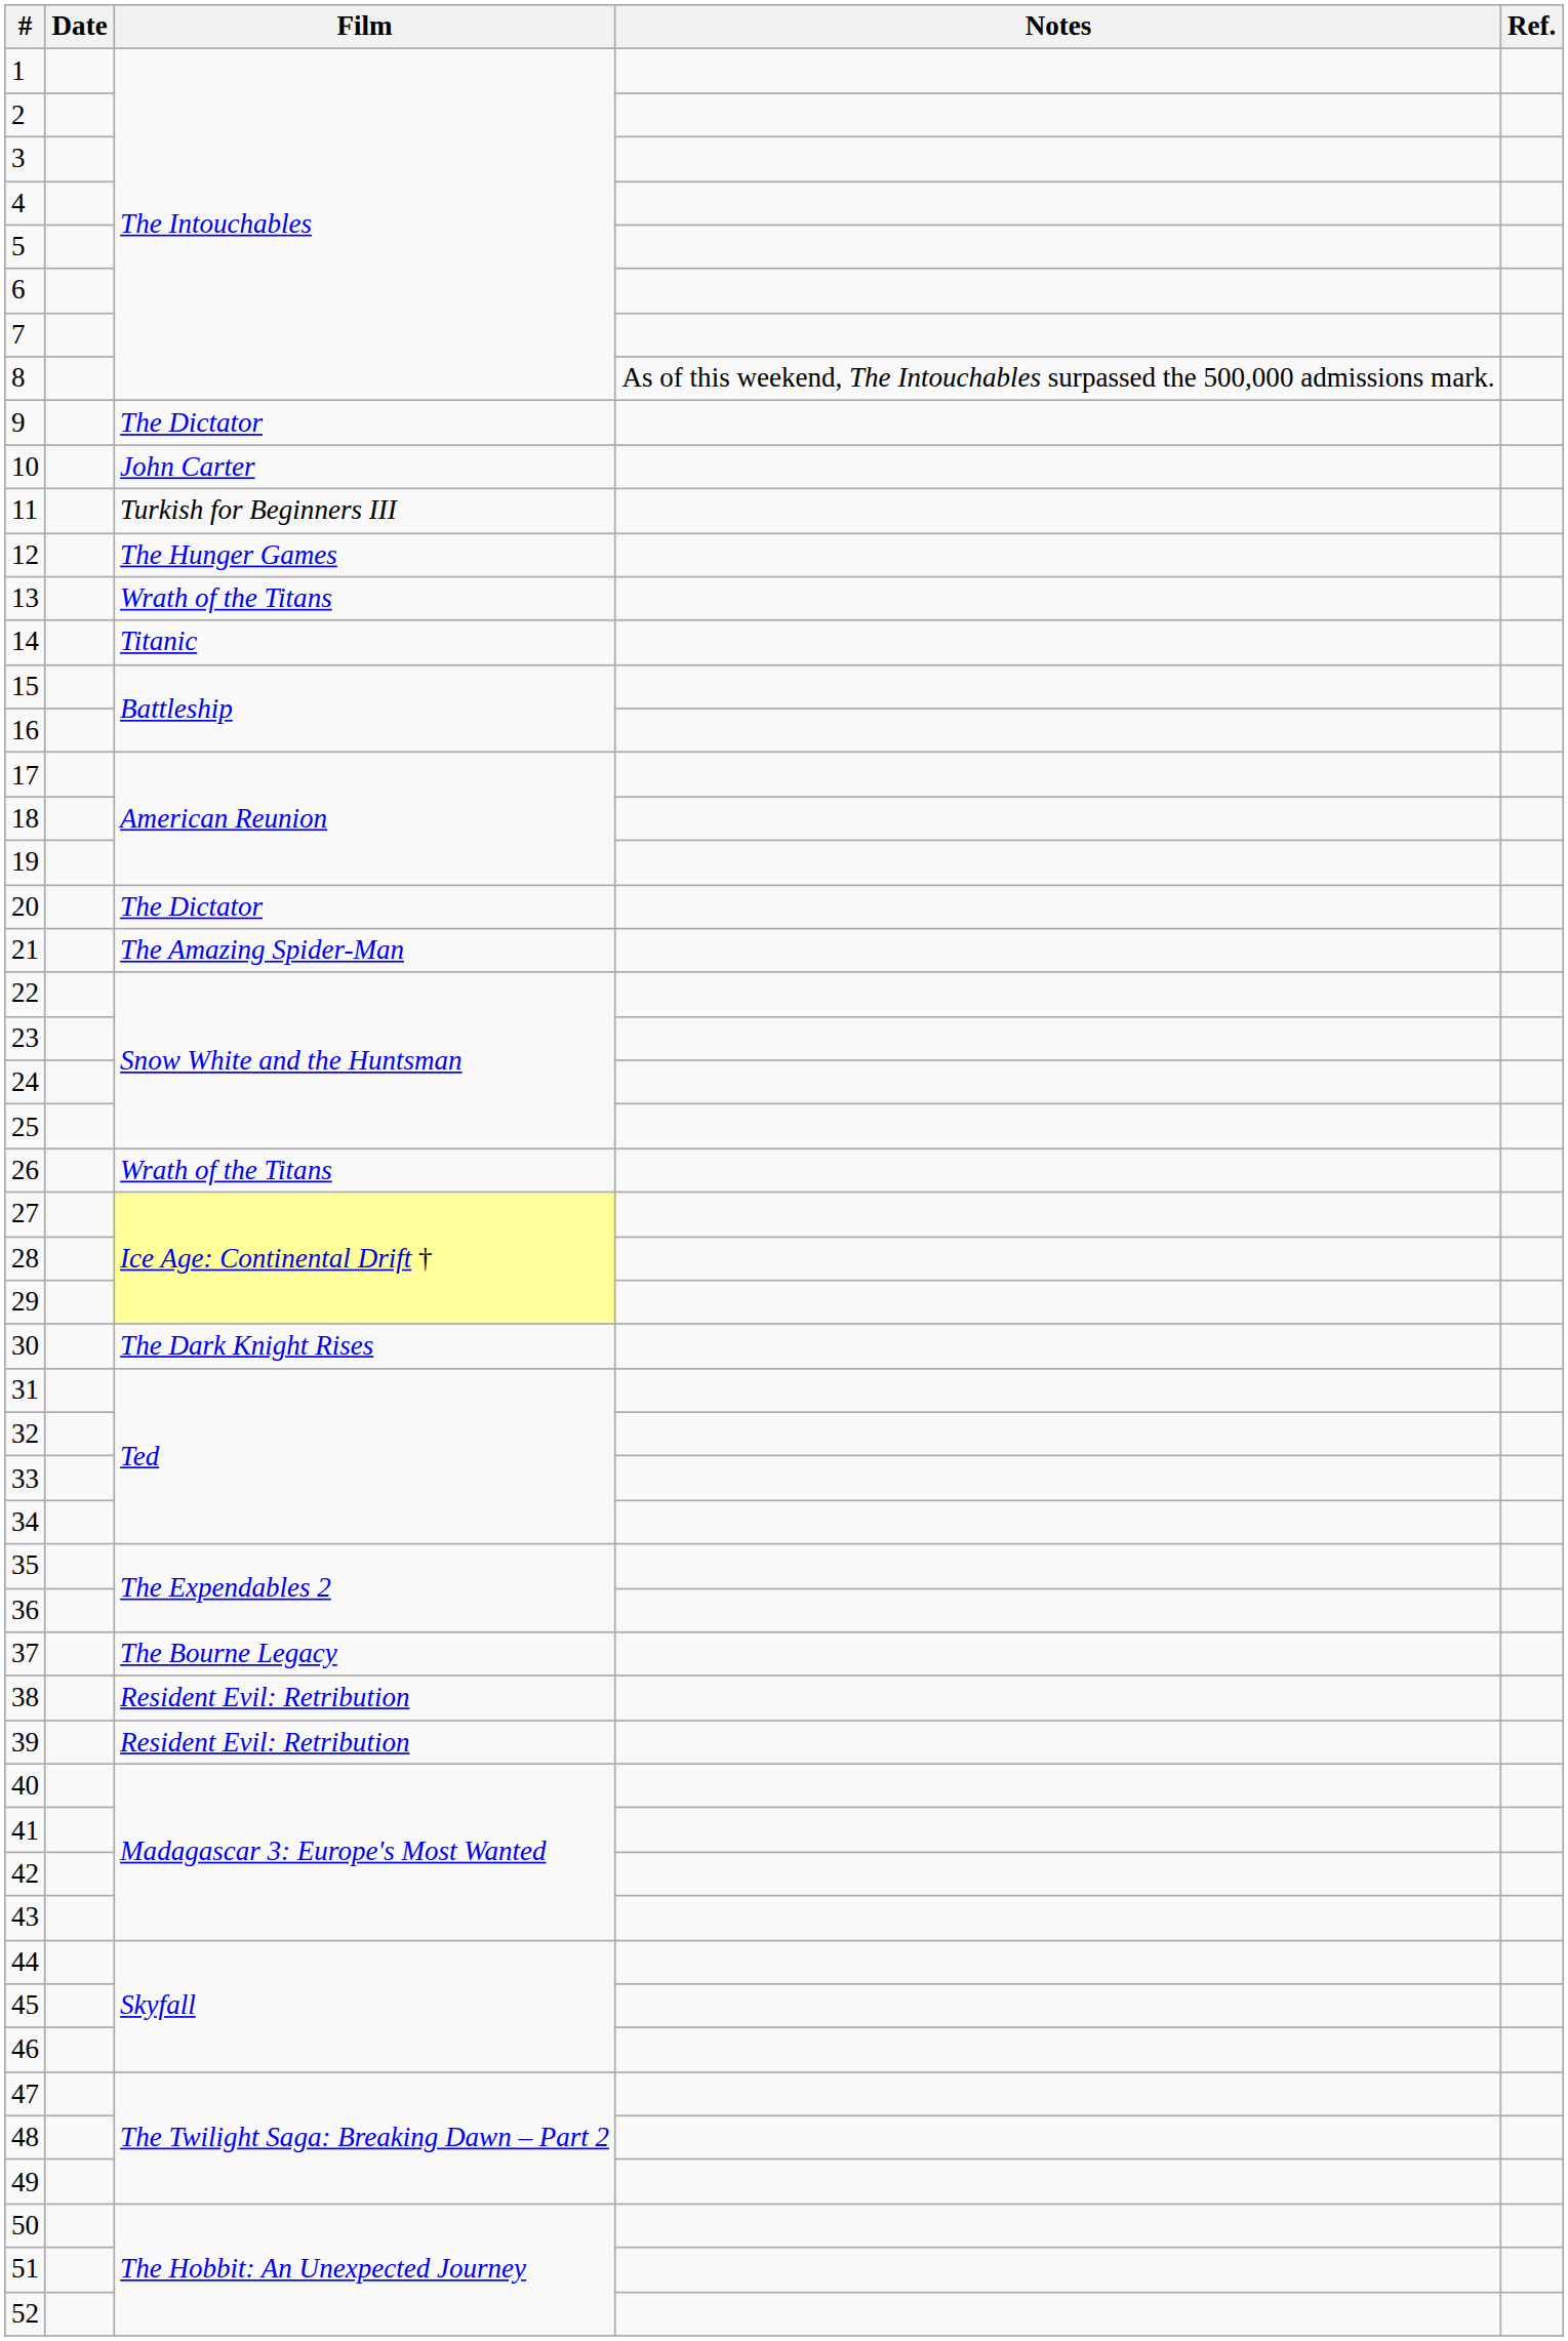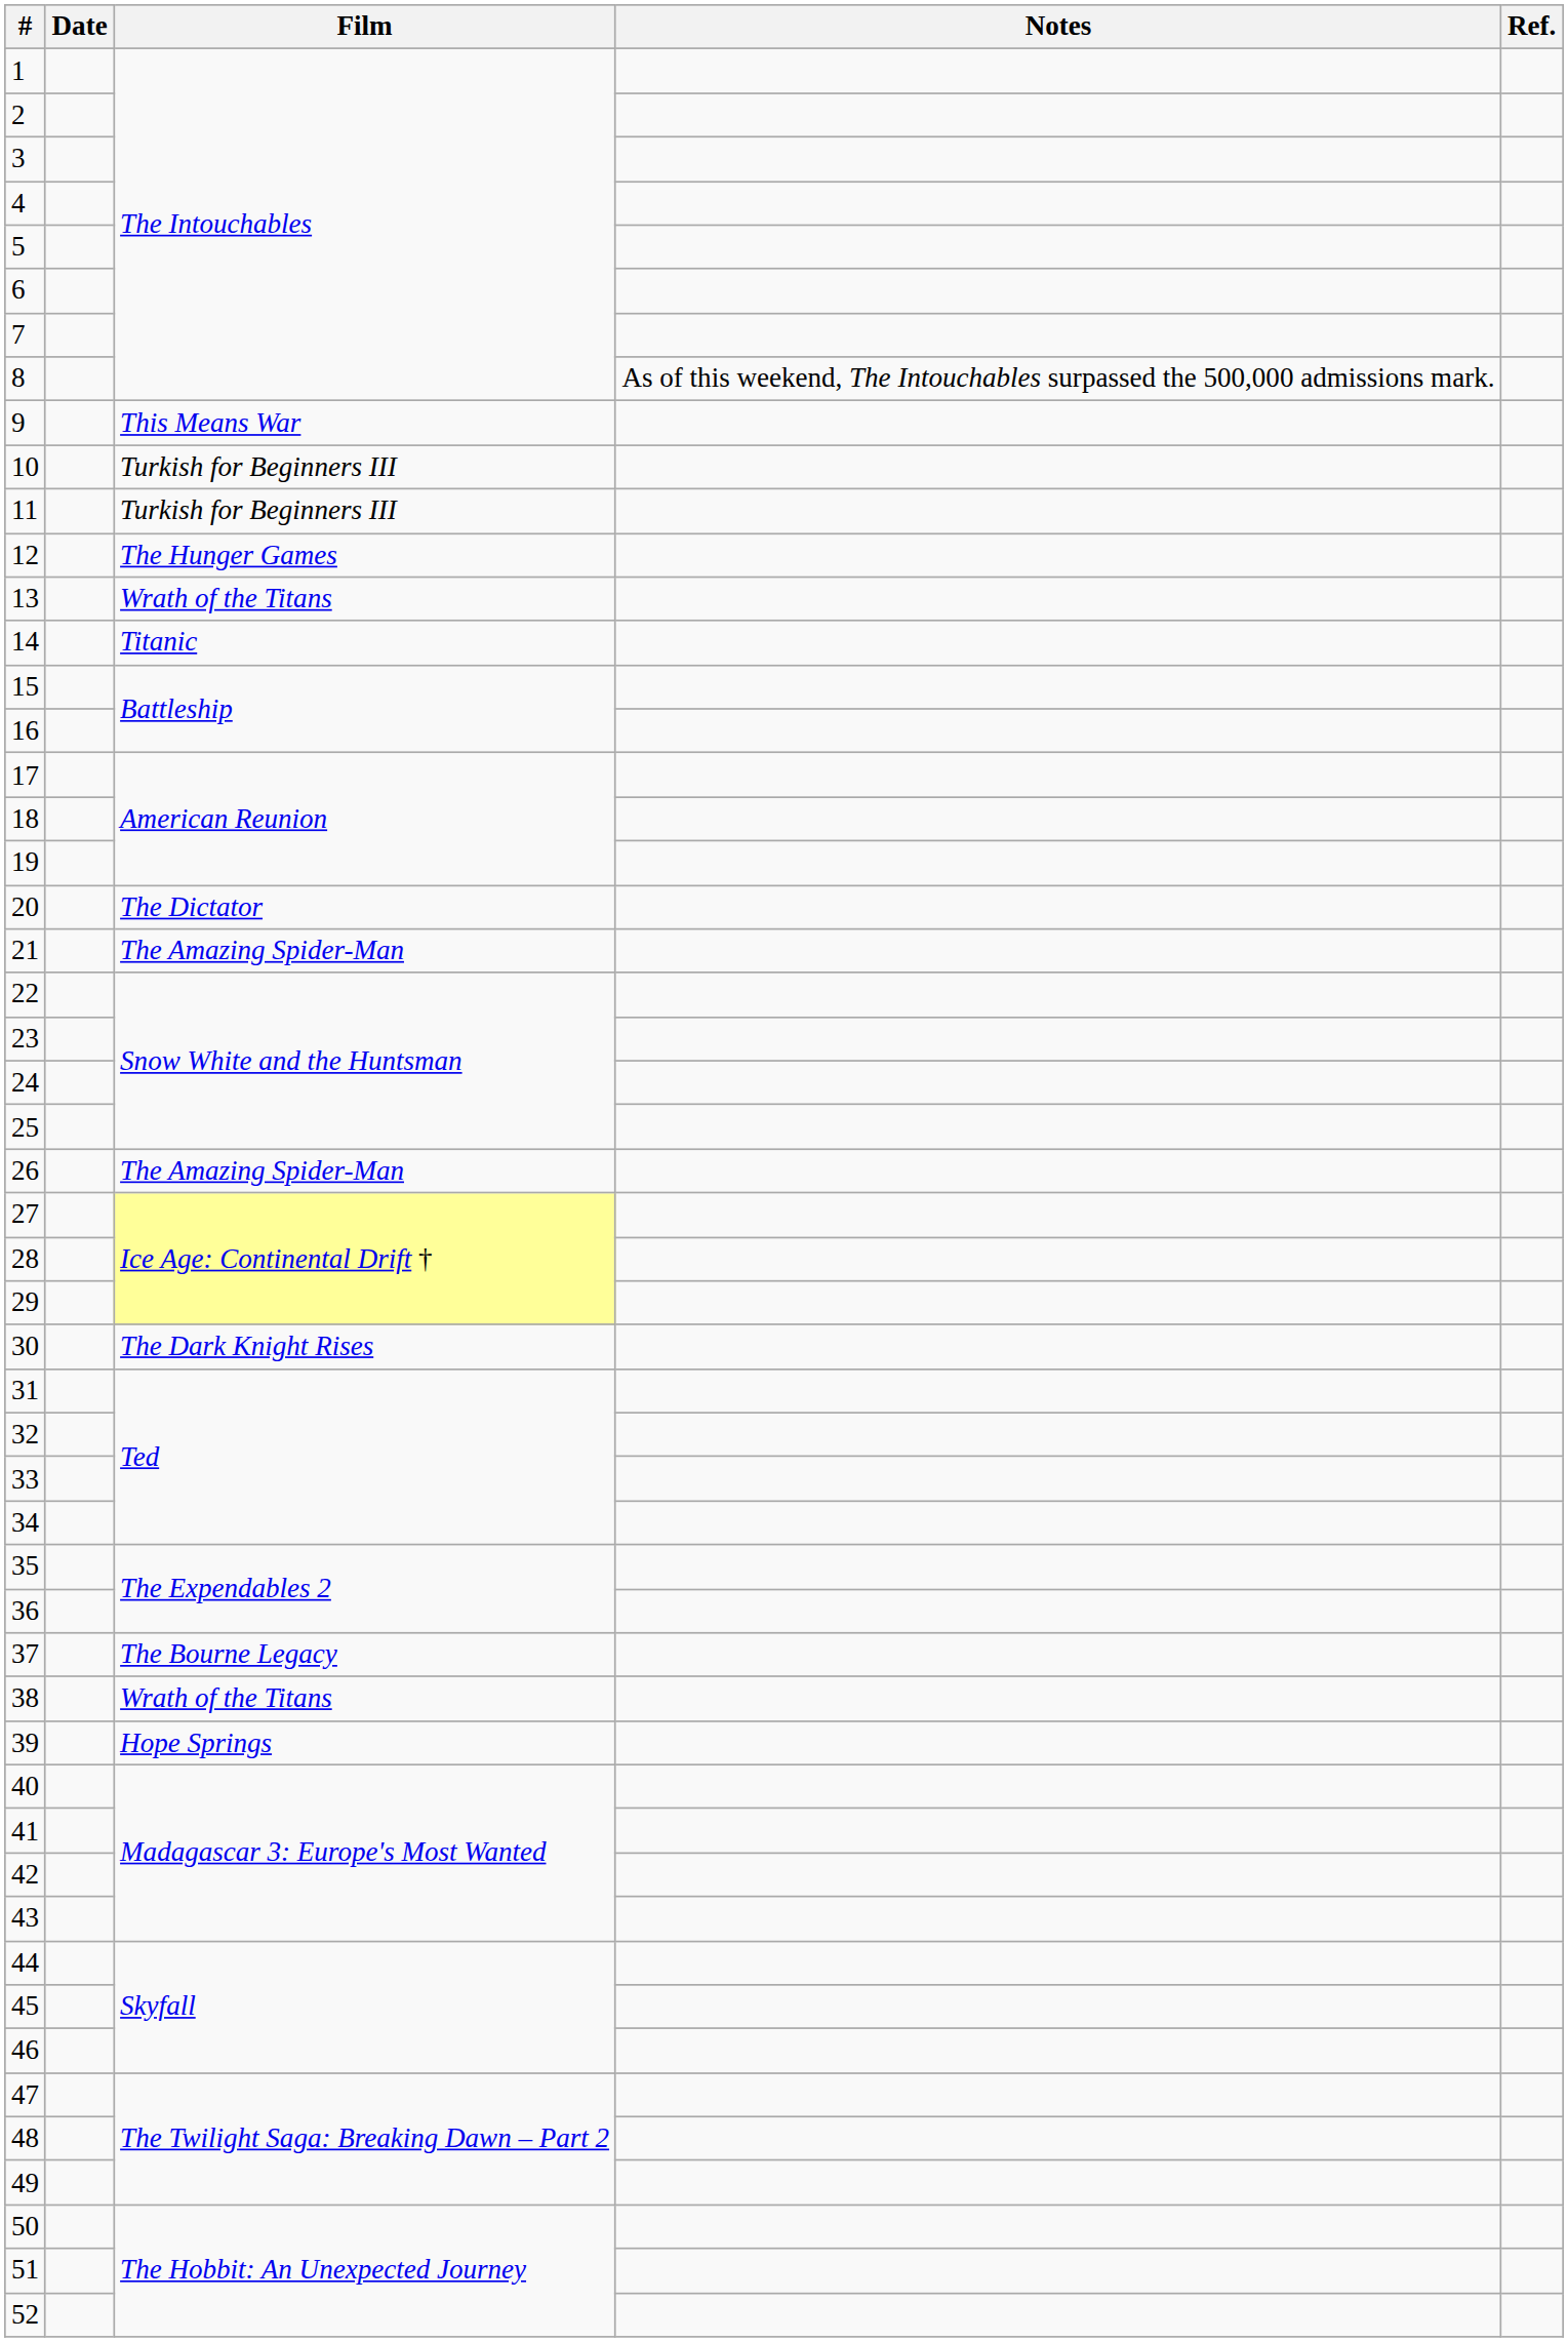9 | Film: The Dictator -> This Means War
10 | Film: John Carter -> Turkish for Beginners III
26 | Film: Wrath of the Titans -> The Amazing Spider-Man
38 | Film: Resident Evil: Retribution -> Wrath of the Titans
39 | Film: Resident Evil: Retribution -> Hope Springs
